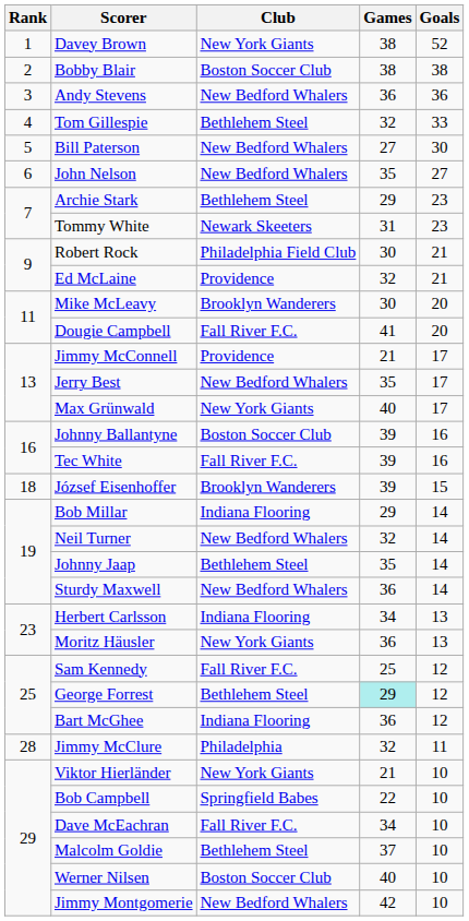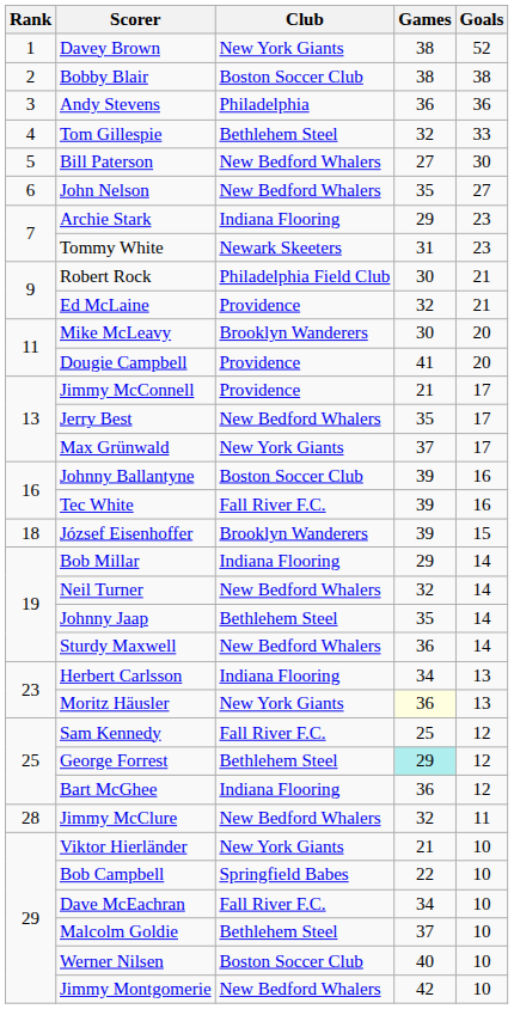Andy Stevens | Club: New Bedford Whalers -> Philadelphia
Archie Stark | Club: Bethlehem Steel -> Indiana Flooring
Dougie Campbell | Club: Fall River F.C. -> Providence
Max Grünwald | Games: 40 -> 37
Moritz Häusler | Games: no background -> lightyellow background
Jimmy McClure | Club: Philadelphia -> New Bedford Whalers
